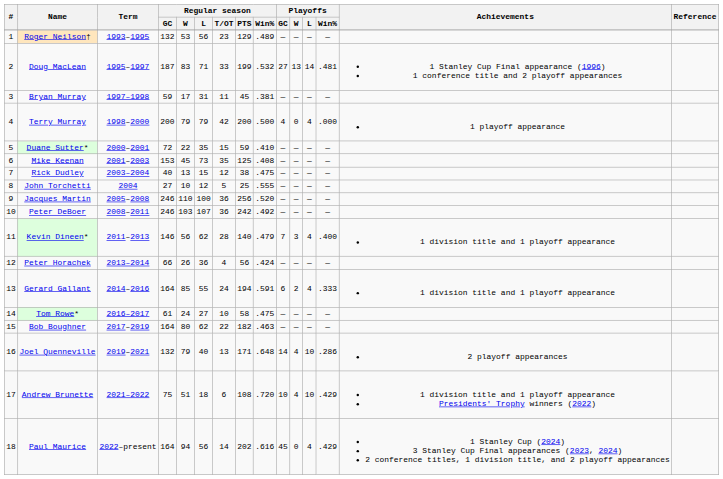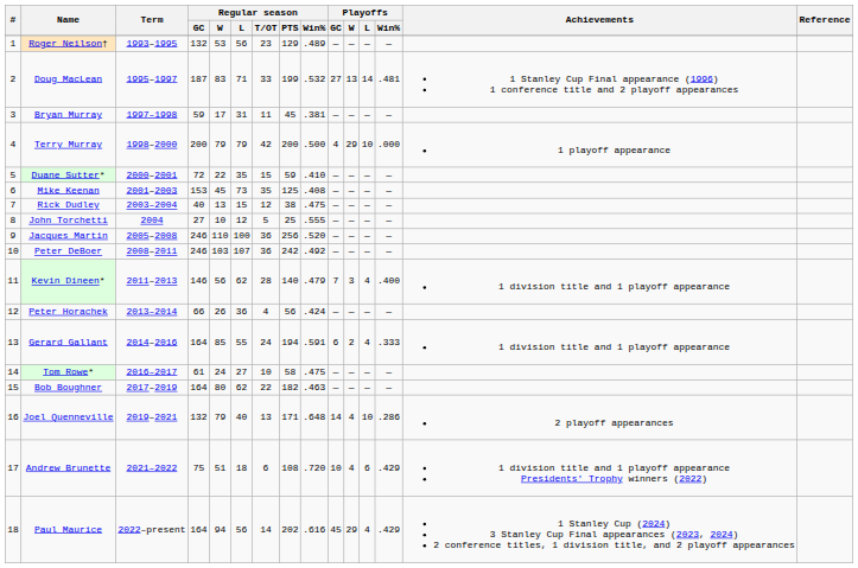Terry Murray | Playoffs / W: 0 -> 29
Terry Murray | Playoffs / L: 4 -> 10
Andrew Brunette | Playoffs / L: 10 -> 6
Paul Maurice | Playoffs / W: 0 -> 29
